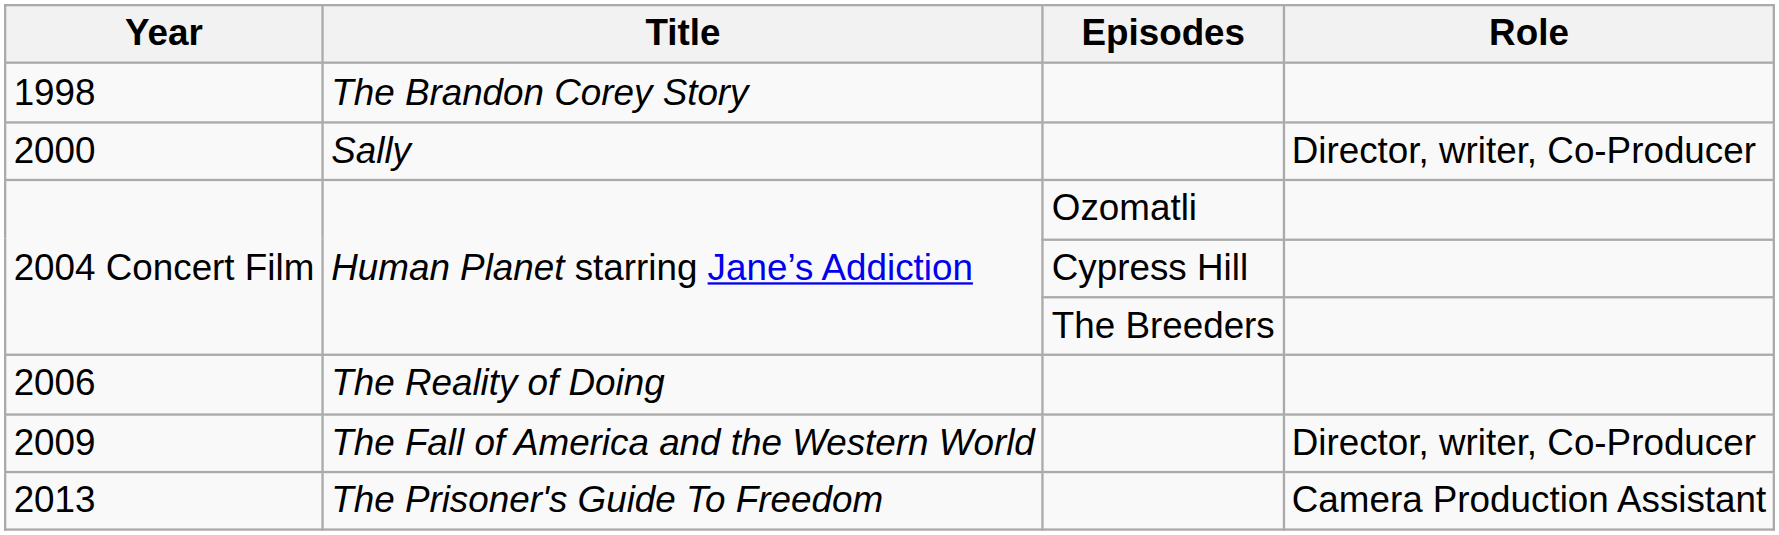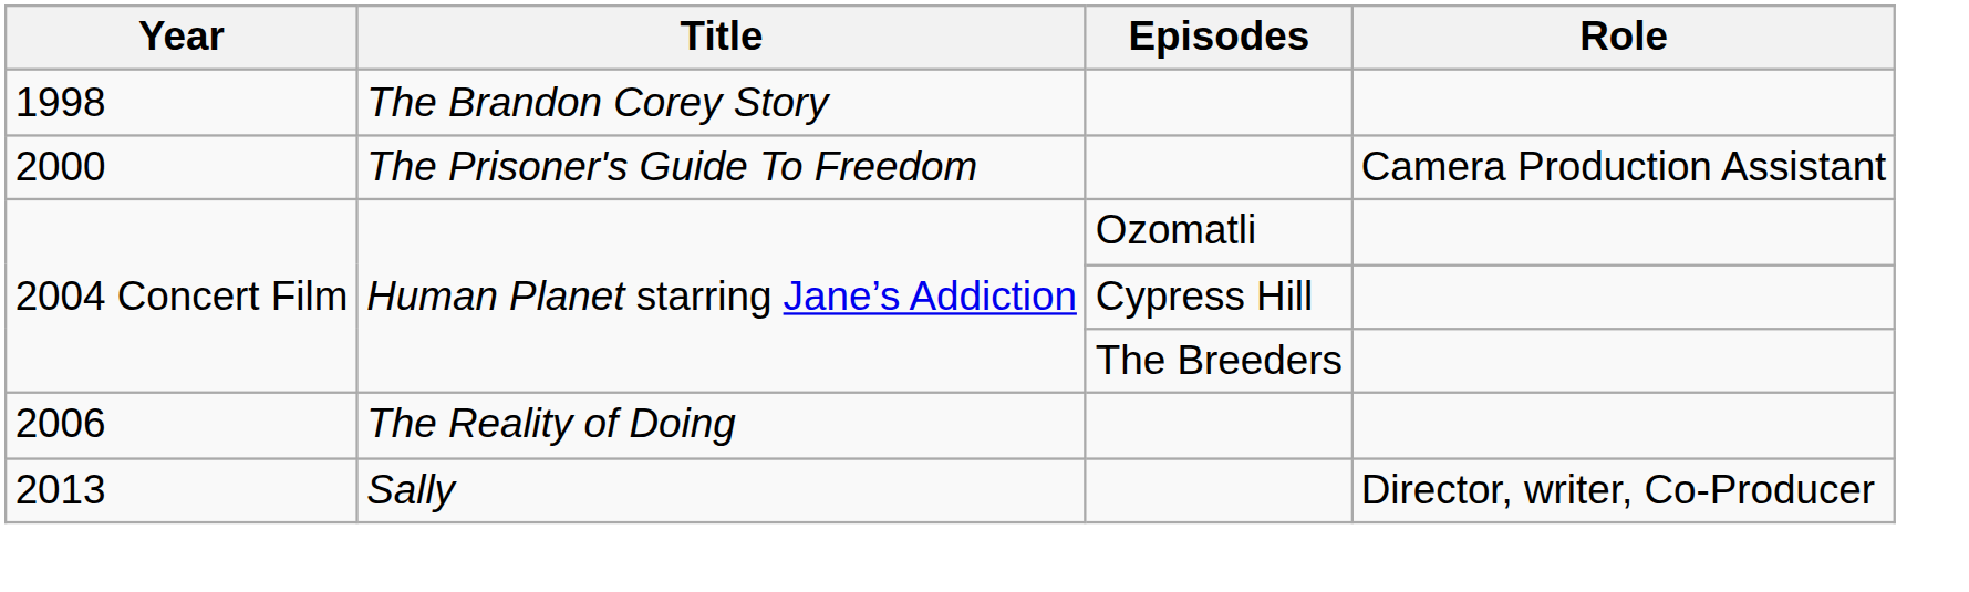2000 | Title: Sally -> The Prisoner's Guide To Freedom
2000 | Role: Director, writer, Co-Producer -> Camera Production Assistant
- row: 2009 | The Fall of America and the Western World | Director, writer, Co-Producer
2013 | Title: The Prisoner's Guide To Freedom -> Sally
2013 | Role: Camera Production Assistant -> Director, writer, Co-Producer
